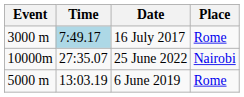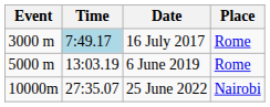rows swapped: 6 June 2019 <-> 25 June 2022
